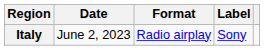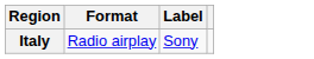- column: Date | June 2, 2023
